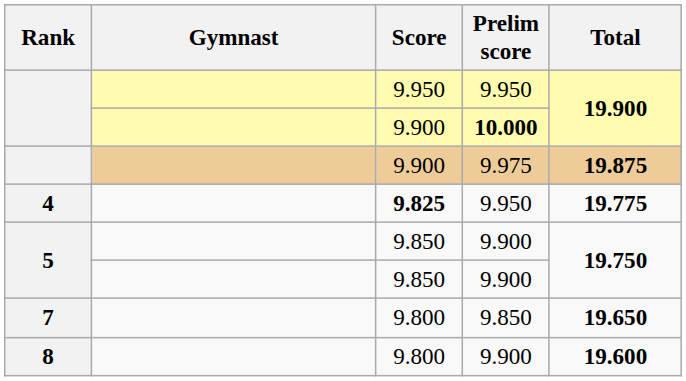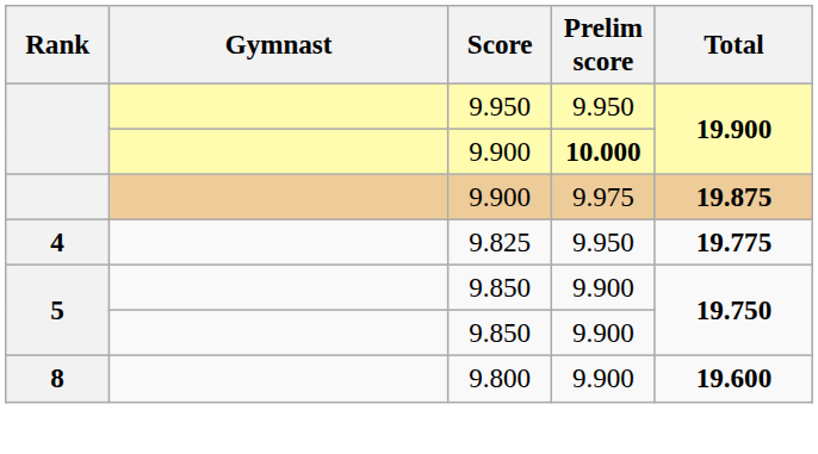4 | Score: bold -> normal
- row: 7 | 9.800 | 9.850 | 19.650
